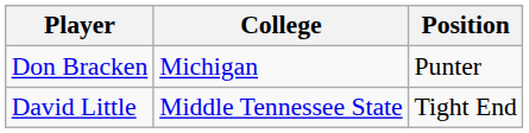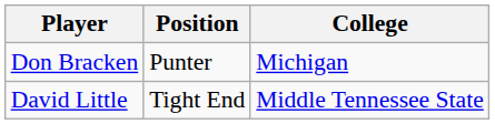columns swapped: Position <-> College
